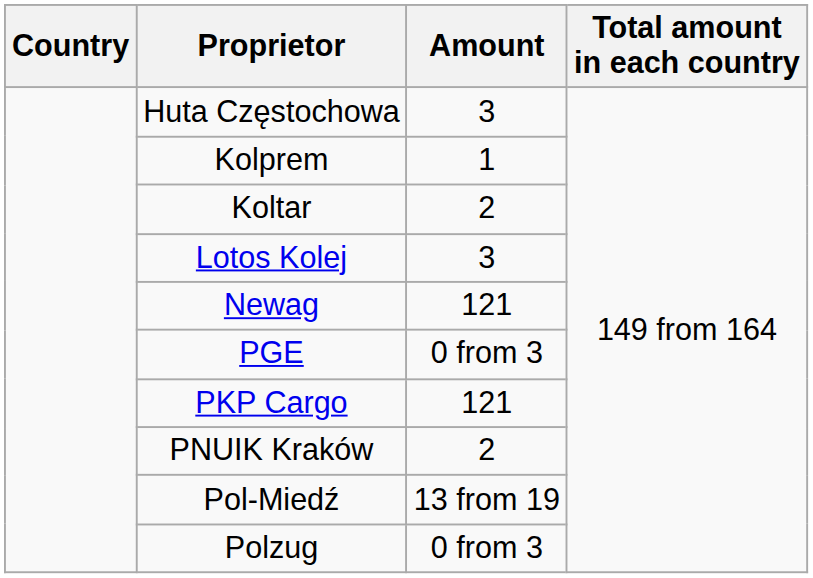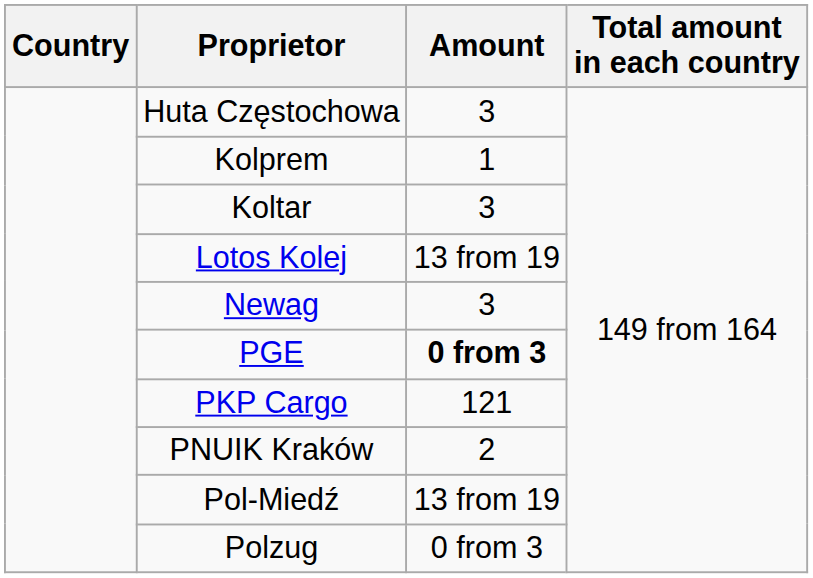Koltar | Amount: 2 -> 3
Lotos Kolej | Amount: 3 -> 13 from 19
Newag | Amount: 121 -> 3
PGE | Amount: normal -> bold
